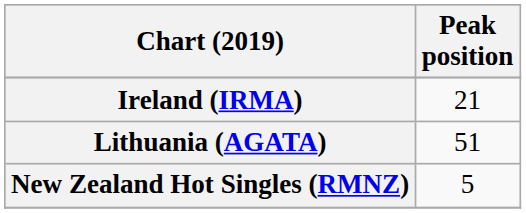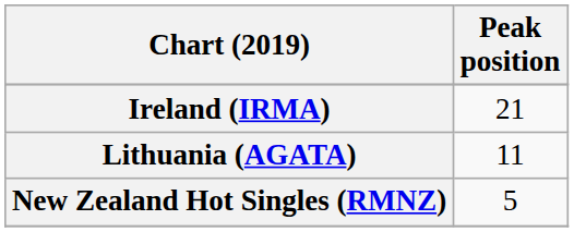Lithuania (AGATA) | Peak position: 51 -> 11
